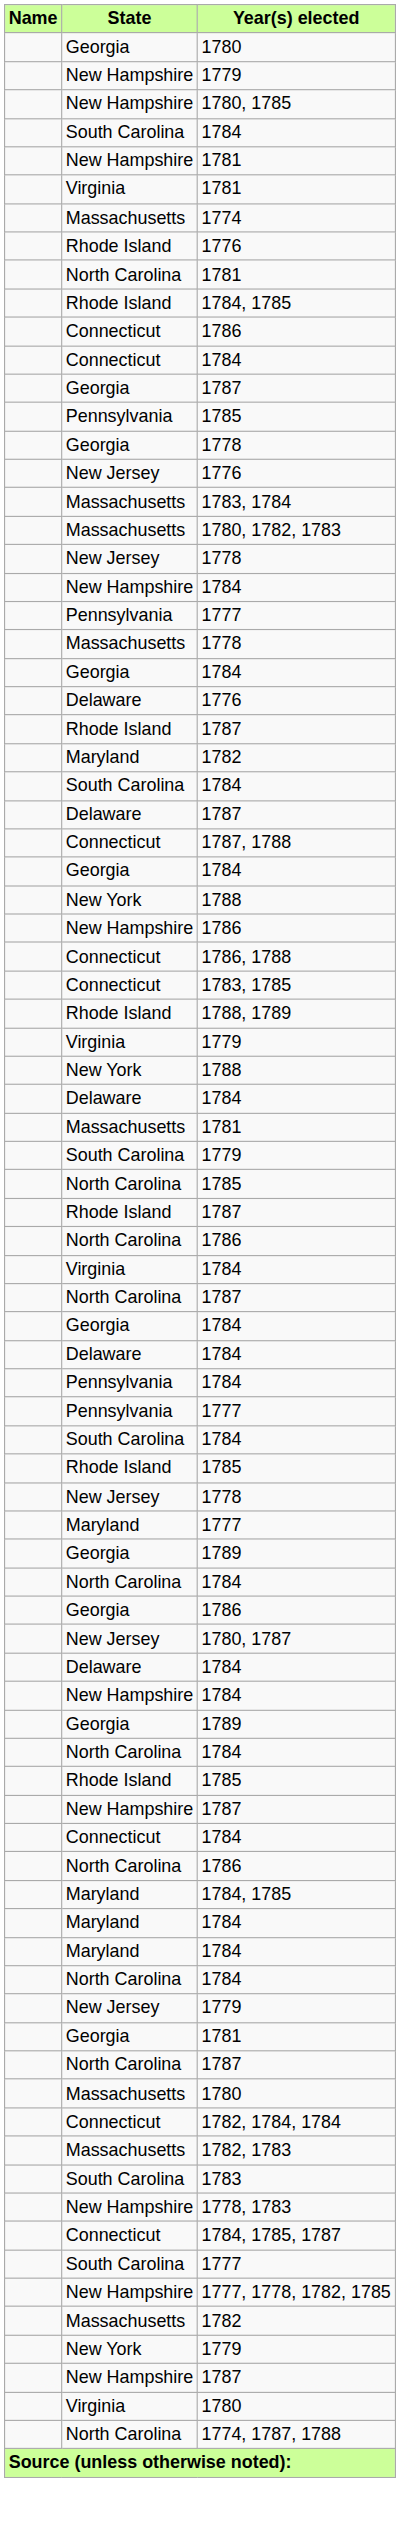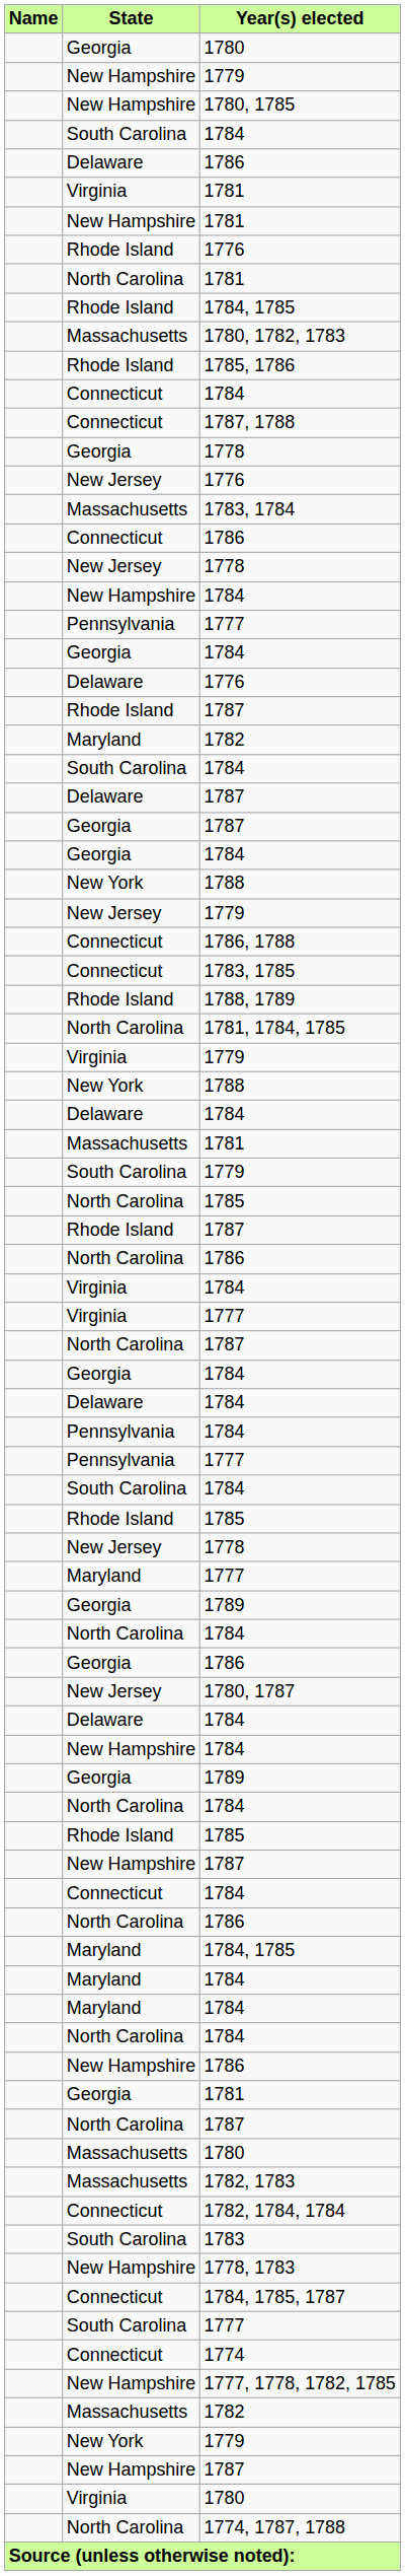+ row: Delaware | 1786
rows swapped: New Hampshire / 1781 <-> Virginia / 1781
- row: Massachusetts | 1774
rows swapped: Connecticut / 1786 <-> 1780, 1782, 1783
+ row: Rhode Island | 1785, 1786
rows swapped: 1787, 1788 <-> Georgia / 1787
- row: Pennsylvania | 1785
- row: Massachusetts | 1778
rows swapped: New Jersey / 1779 <-> New Hampshire / 1786
+ row: North Carolina | 1781, 1784, 1785
+ row: Virginia | 1777
rows swapped: 1782, 1784, 1784 <-> 1782, 1783
+ row: Connecticut | 1774
